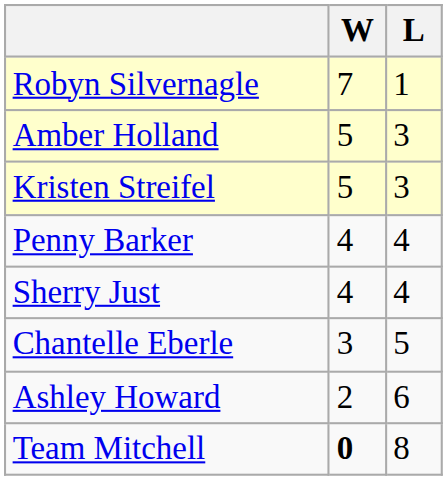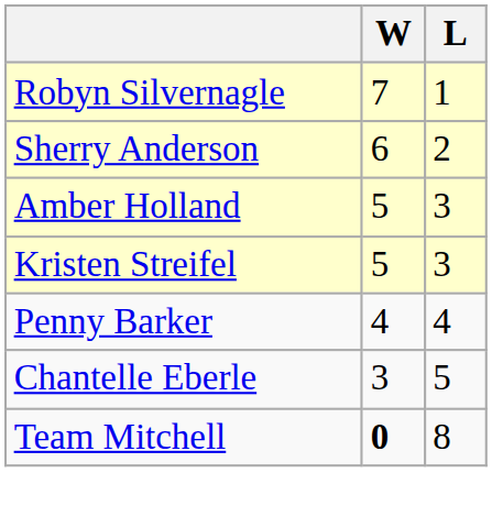+ row: Sherry Anderson | 6 | 2
- row: Sherry Just | 4 | 4
- row: Ashley Howard | 2 | 6
